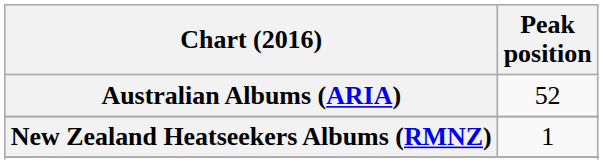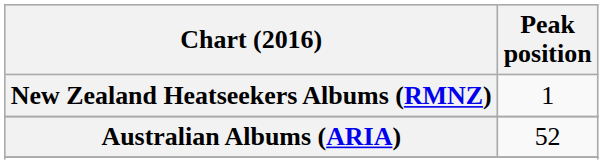rows swapped: Australian Albums (ARIA) <-> New Zealand Heatseekers Albums (RMNZ)
